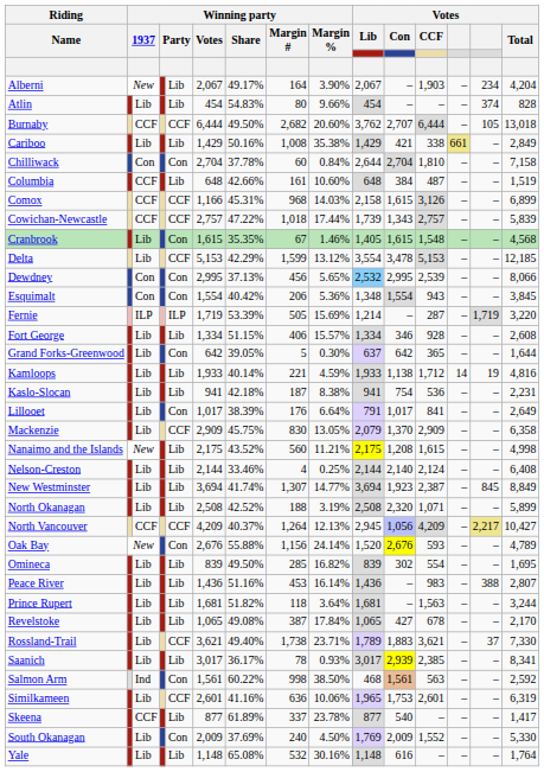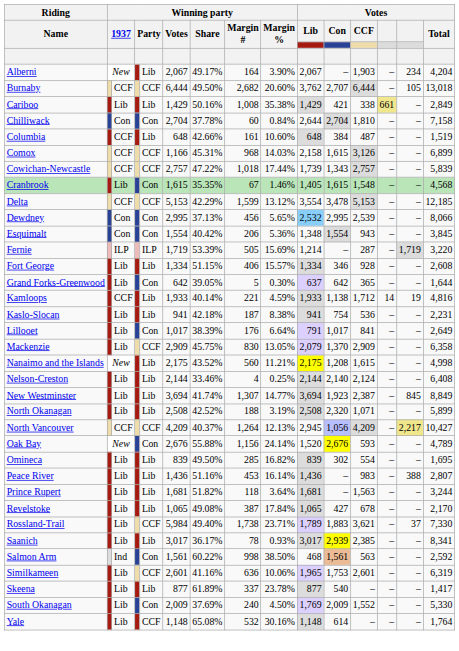- row: Atlin | Lib | Lib | 454 | 54.83% | 80 | 9.66% | 454 | – | – | – | 374 | 828
Delta | column 3: Lib -> CCF
Kamloops | column 3: Lib -> CCF
Rossland-Trail | Winning party / Votes: 3,621 -> 5,984
Skeena | column 3: CCF -> Lib
Yale | column 5: Lib -> CCF
Yale | Votes / Con: 616 -> 614
